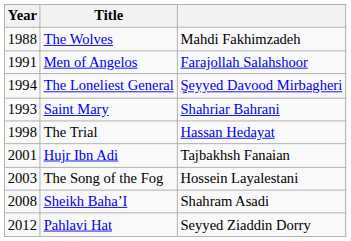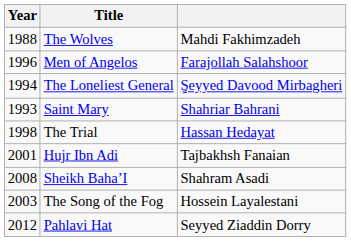Men of Angelos | Year: 1991 -> 1996
rows swapped: The Song of the Fog <-> Sheikh Baha’I
